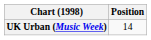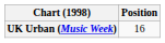UK Urban (Music Week) | Position: 14 -> 16
